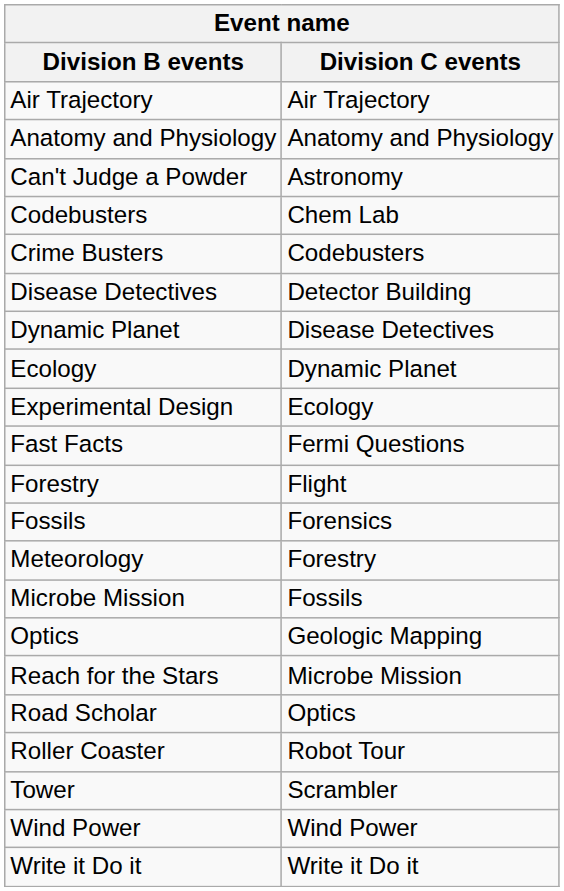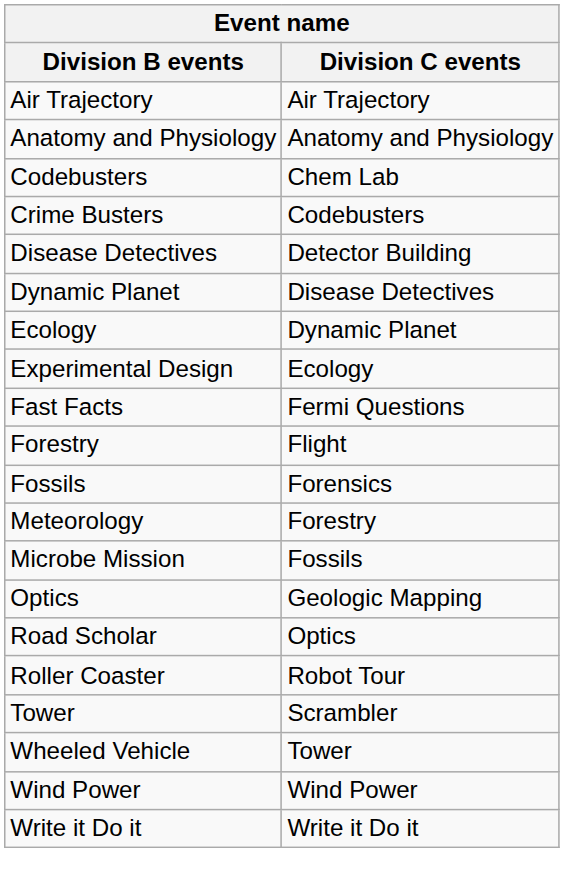- row: Can't Judge a Powder | Astronomy
- row: Reach for the Stars | Microbe Mission
+ row: Wheeled Vehicle | Tower
